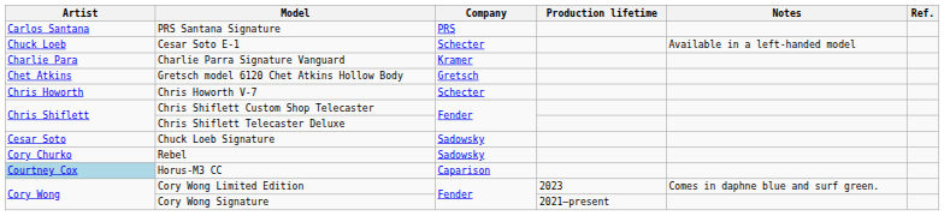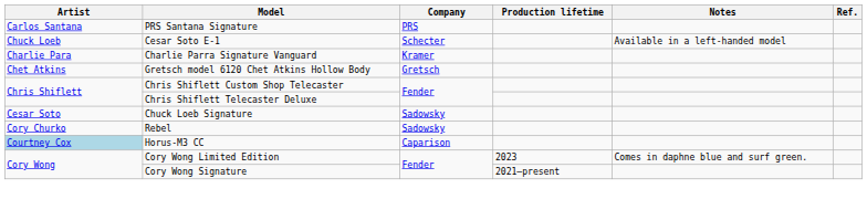- row: Chris Howorth | Chris Howorth V-7 | Schecter
